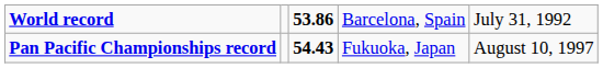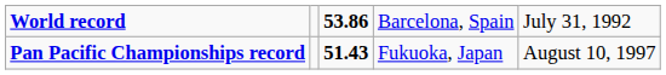Pan Pacific Championships record | column 3: 54.43 -> 51.43
